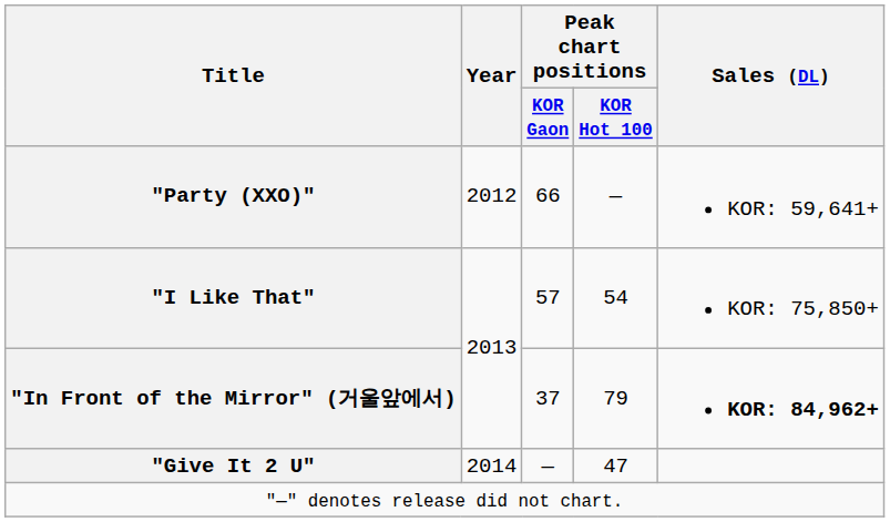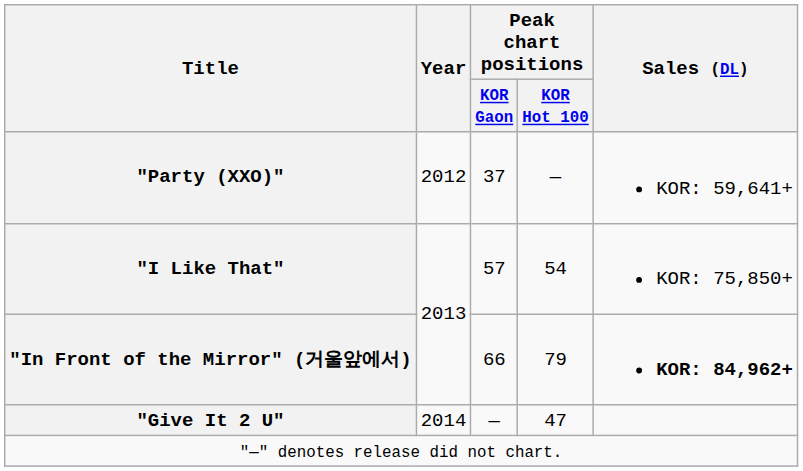"Party (XXO)" | Peak chart positions / KOR Gaon: 66 -> 37
"In Front of the Mirror" (거울앞에서) | Peak chart positions / KOR Gaon: 37 -> 66
